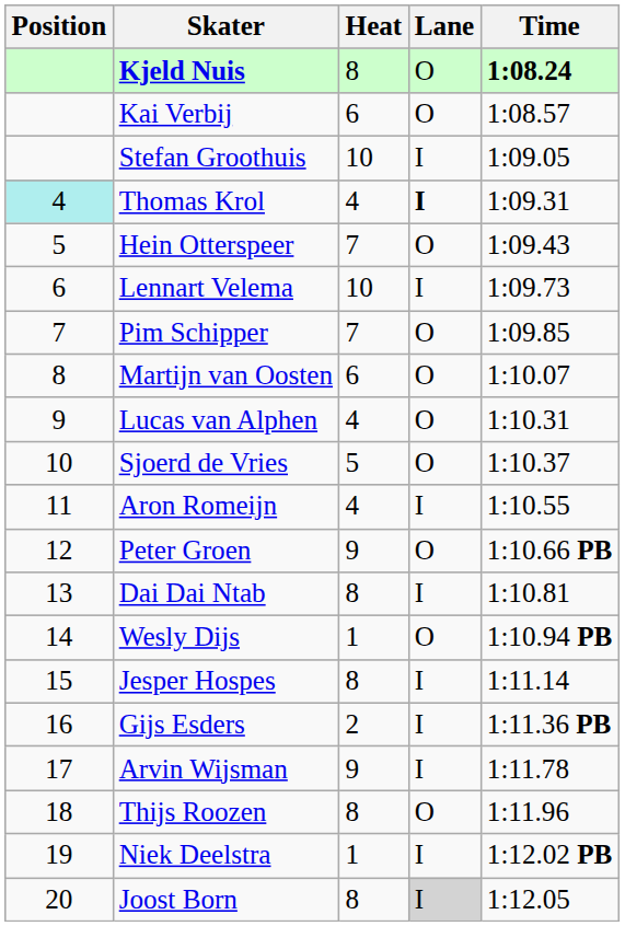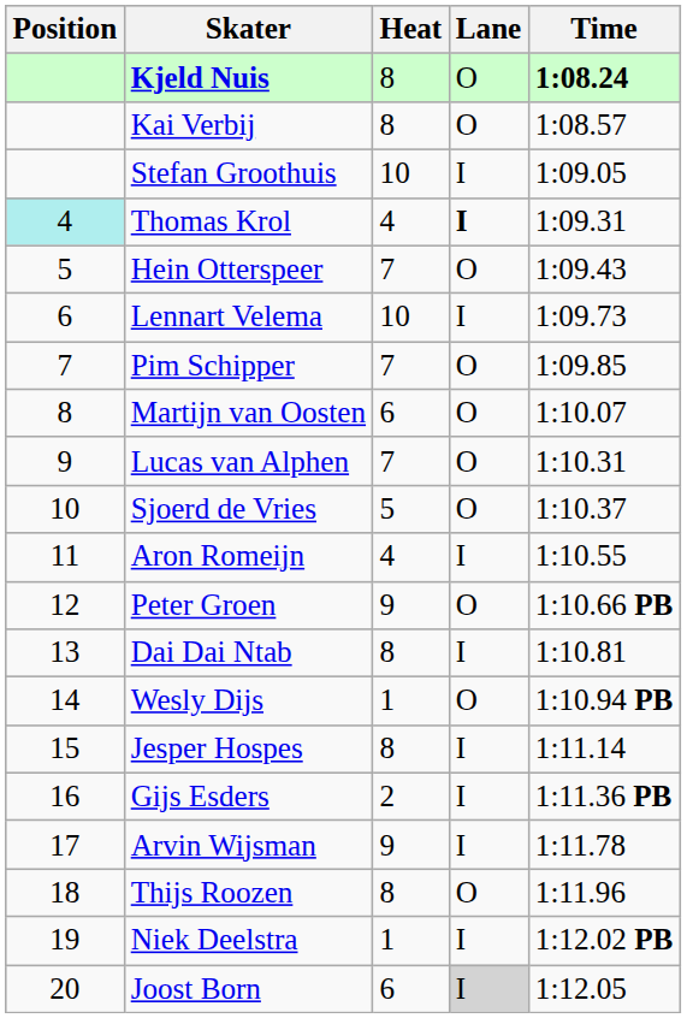Kai Verbij | Heat: 6 -> 8
Lucas van Alphen | Heat: 4 -> 7
Joost Born | Heat: 8 -> 6
